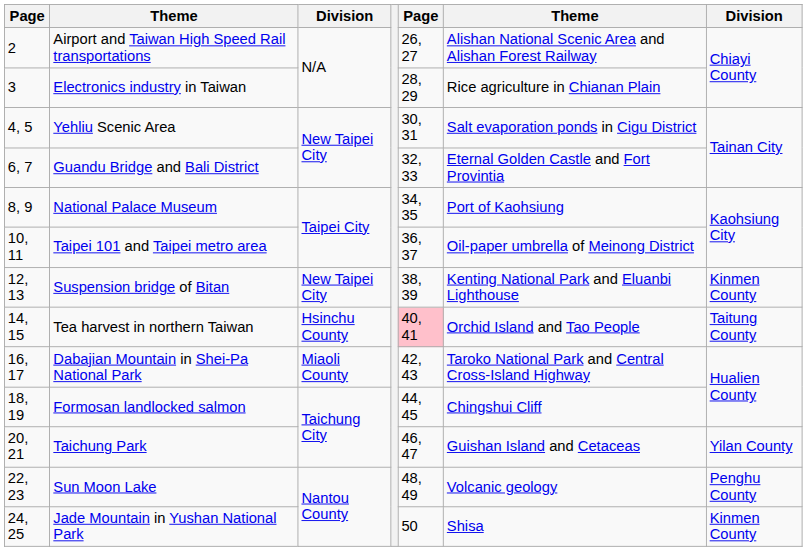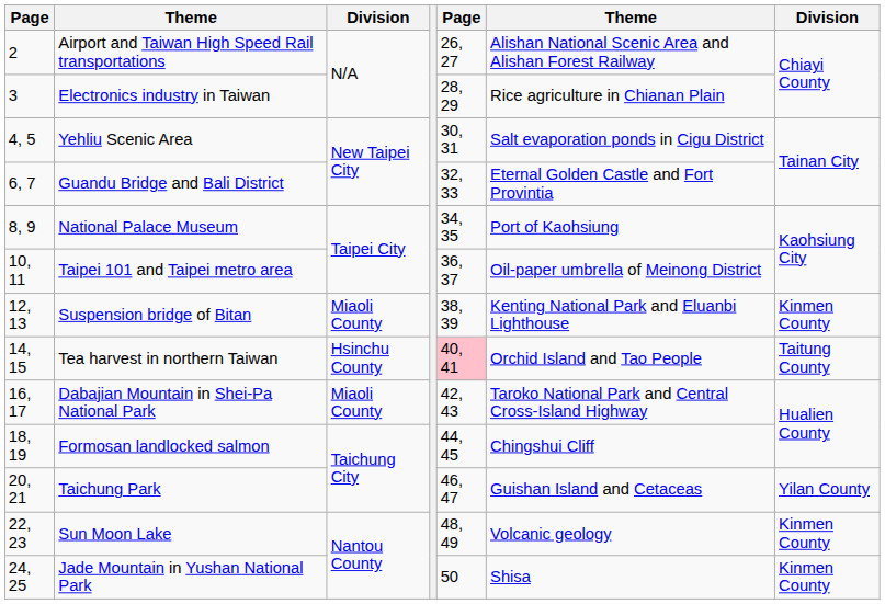Suspension bridge of Bitan | column 3: New Taipei City -> Miaoli County
Sun Moon Lake | column 7: Penghu County -> Kinmen County
